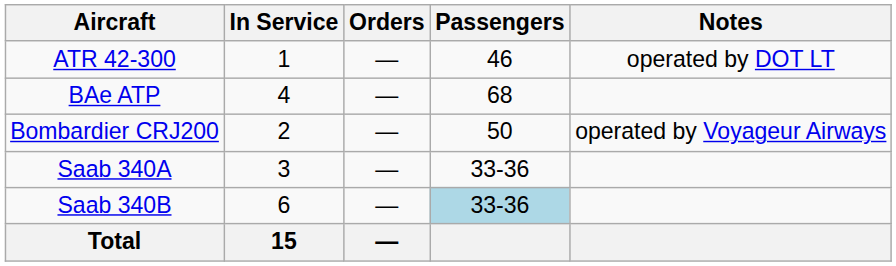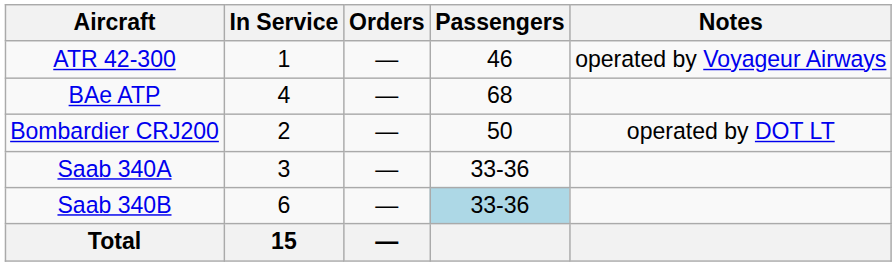ATR 42-300 | Notes: operated by DOT LT -> operated by Voyageur Airways
Bombardier CRJ200 | Notes: operated by Voyageur Airways -> operated by DOT LT
